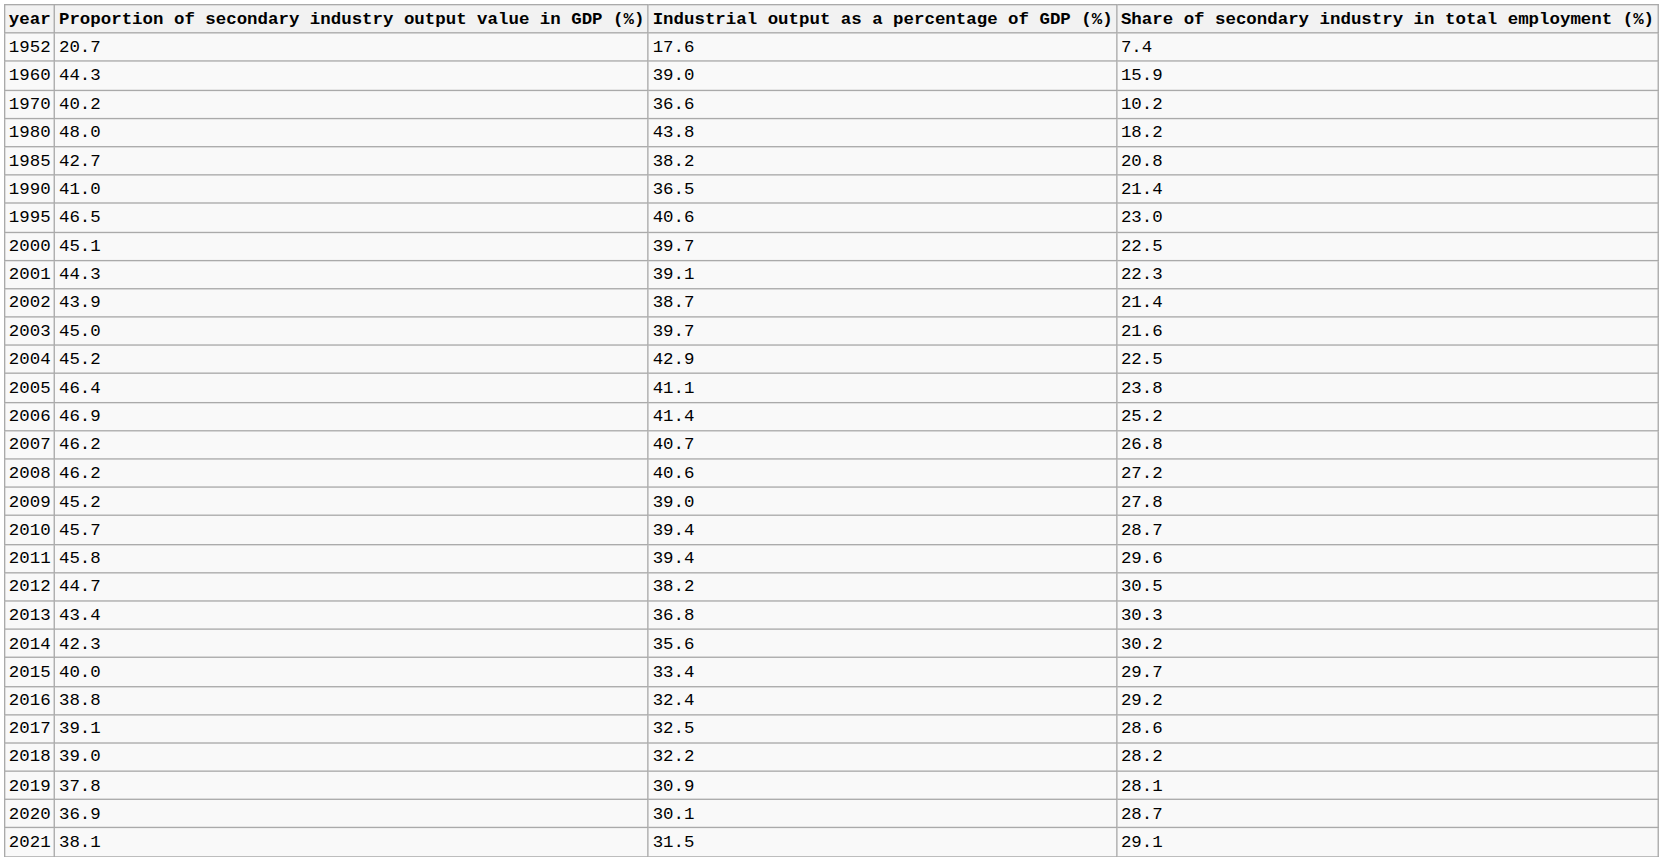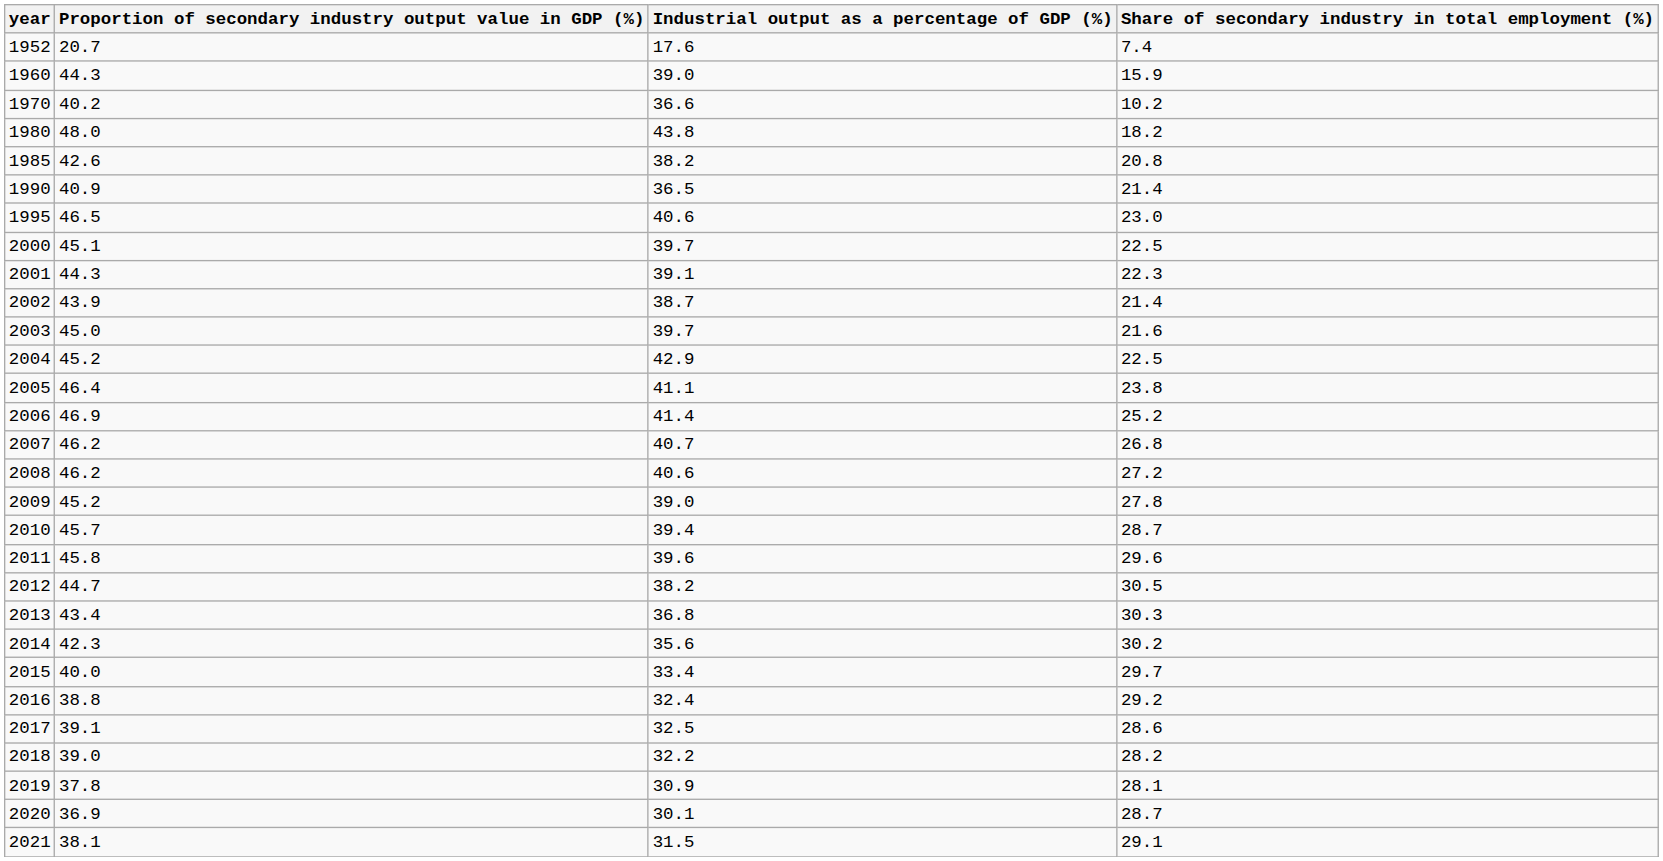1985 | Proportion of secondary industry output value in GDP (%): 42.7 -> 42.6
1990 | Proportion of secondary industry output value in GDP (%): 41.0 -> 40.9
2011 | Industrial output as a percentage of GDP (%): 39.4 -> 39.6
